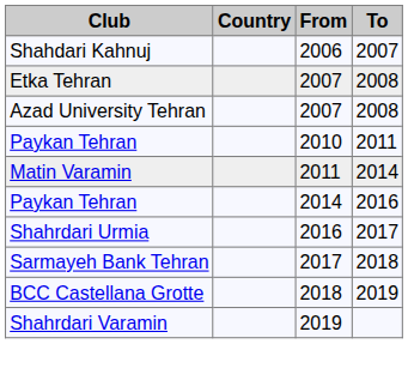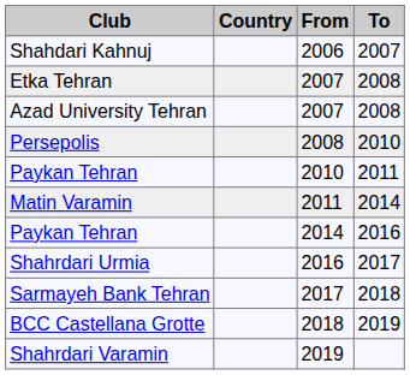+ row: Persepolis | 2008 | 2010
